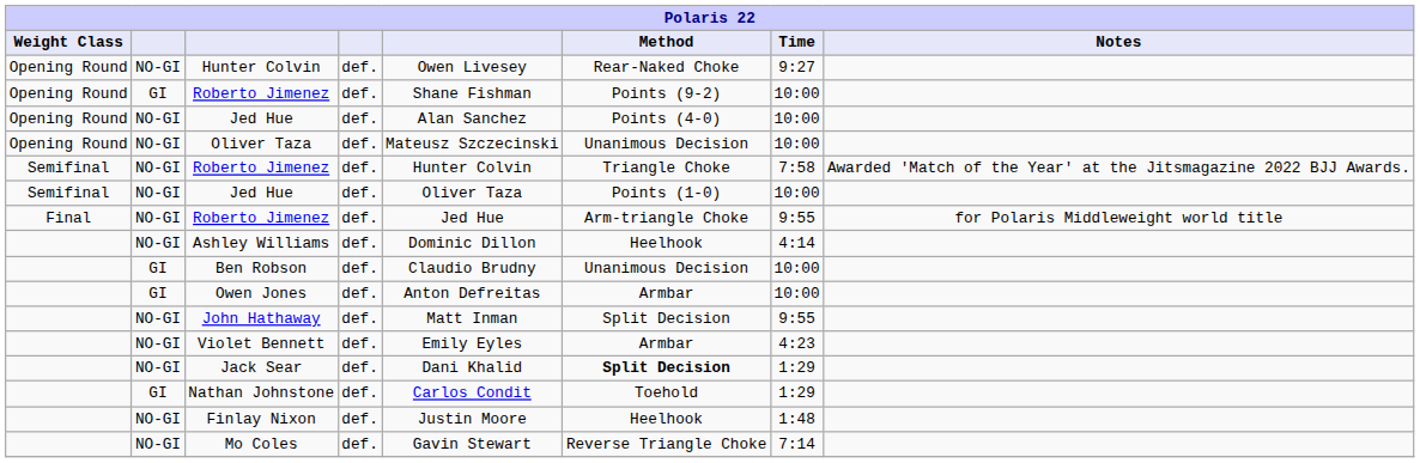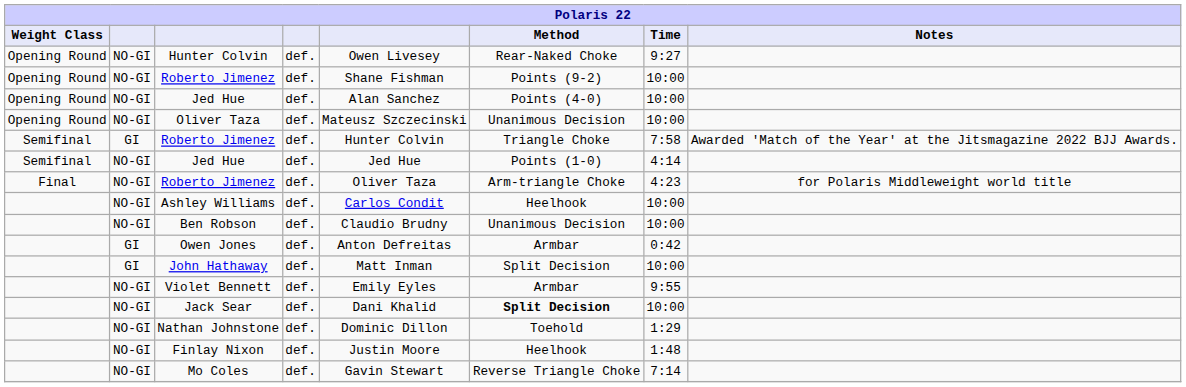Opening Round / Roberto Jimenez | column 2: GI -> NO-GI
Semifinal / Roberto Jimenez | column 2: NO-GI -> GI
Semifinal / Jed Hue | column 5: Oliver Taza -> Jed Hue
Semifinal / Jed Hue | Time: 10:00 -> 4:14
Final / Roberto Jimenez | column 5: Jed Hue -> Oliver Taza
Final / Roberto Jimenez | Time: 9:55 -> 4:23
Ashley Williams | column 5: Dominic Dillon -> Carlos Condit
Ashley Williams | Time: 4:14 -> 10:00
Ben Robson | column 2: GI -> NO-GI
Owen Jones | Time: 10:00 -> 0:42
John Hathaway | column 2: NO-GI -> GI
John Hathaway | Time: 9:55 -> 10:00
Violet Bennett | Time: 4:23 -> 9:55
Jack Sear | Time: 1:29 -> 10:00
Nathan Johnstone | column 2: GI -> NO-GI
Nathan Johnstone | column 5: Carlos Condit -> Dominic Dillon
